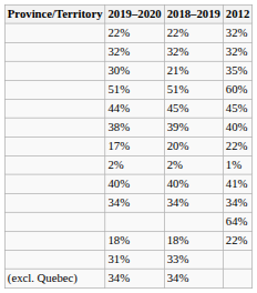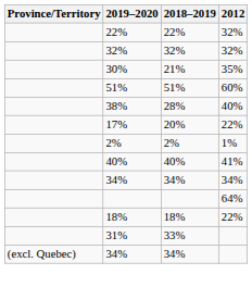- row: 44% | 45% | 45%
38% | 2018–2019: 39% -> 28%
